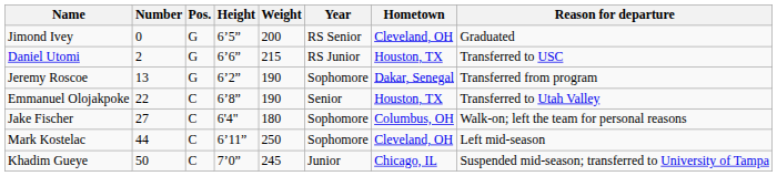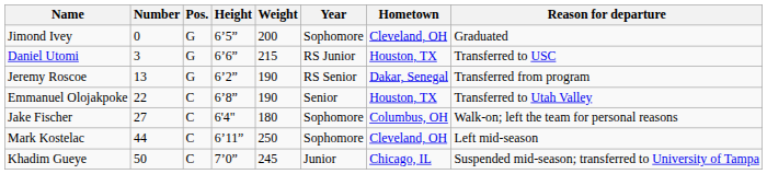Jimond Ivey | Year: RS Senior -> Sophomore
Daniel Utomi | Number: 2 -> 3
Jeremy Roscoe | Year: Sophomore -> RS Senior
